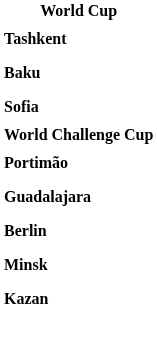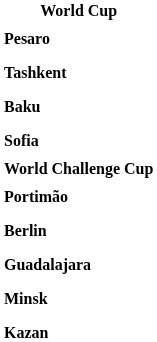+ row: Pesaro
rows swapped: Guadalajara <-> Berlin
